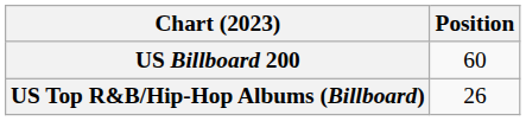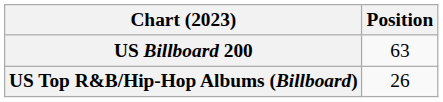US Billboard 200 | Position: 60 -> 63
